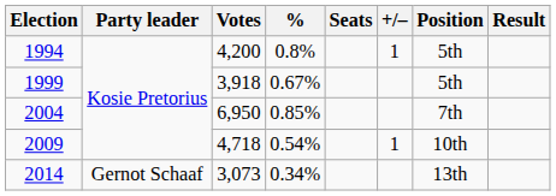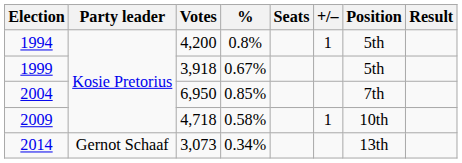2009 | %: 0.54% -> 0.58%
